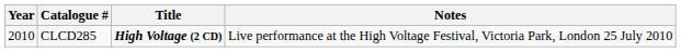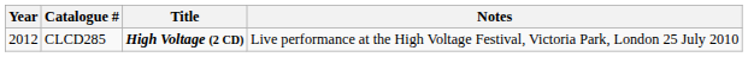CLCD285 | Year: 2010 -> 2012
